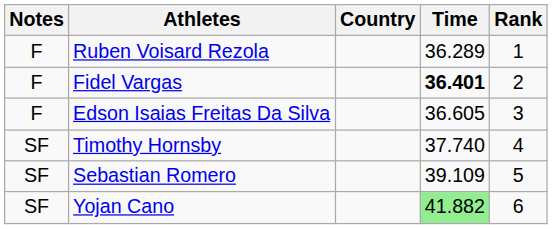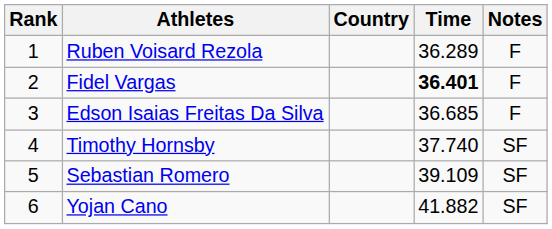columns swapped: Rank <-> Notes
Edson Isaias Freitas Da Silva | Time: 36.605 -> 36.685
Yojan Cano | Time: lightgreen background -> no background
